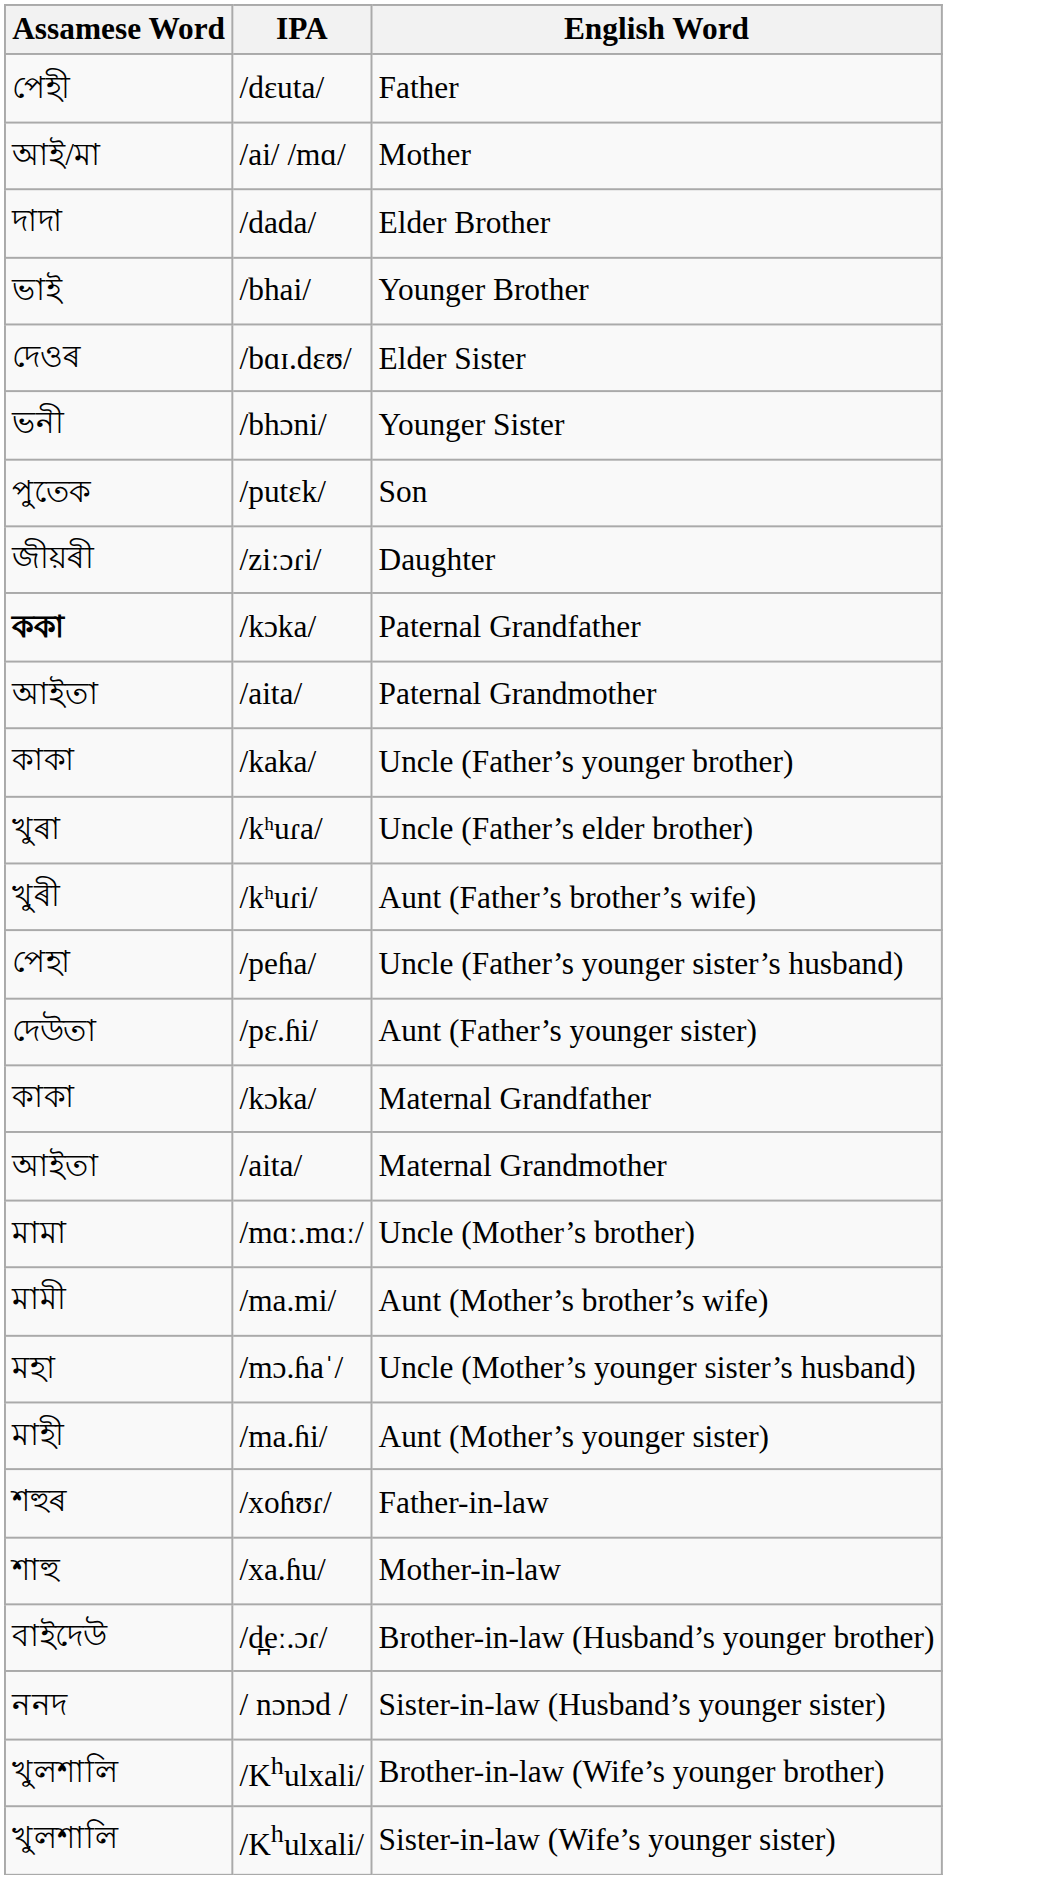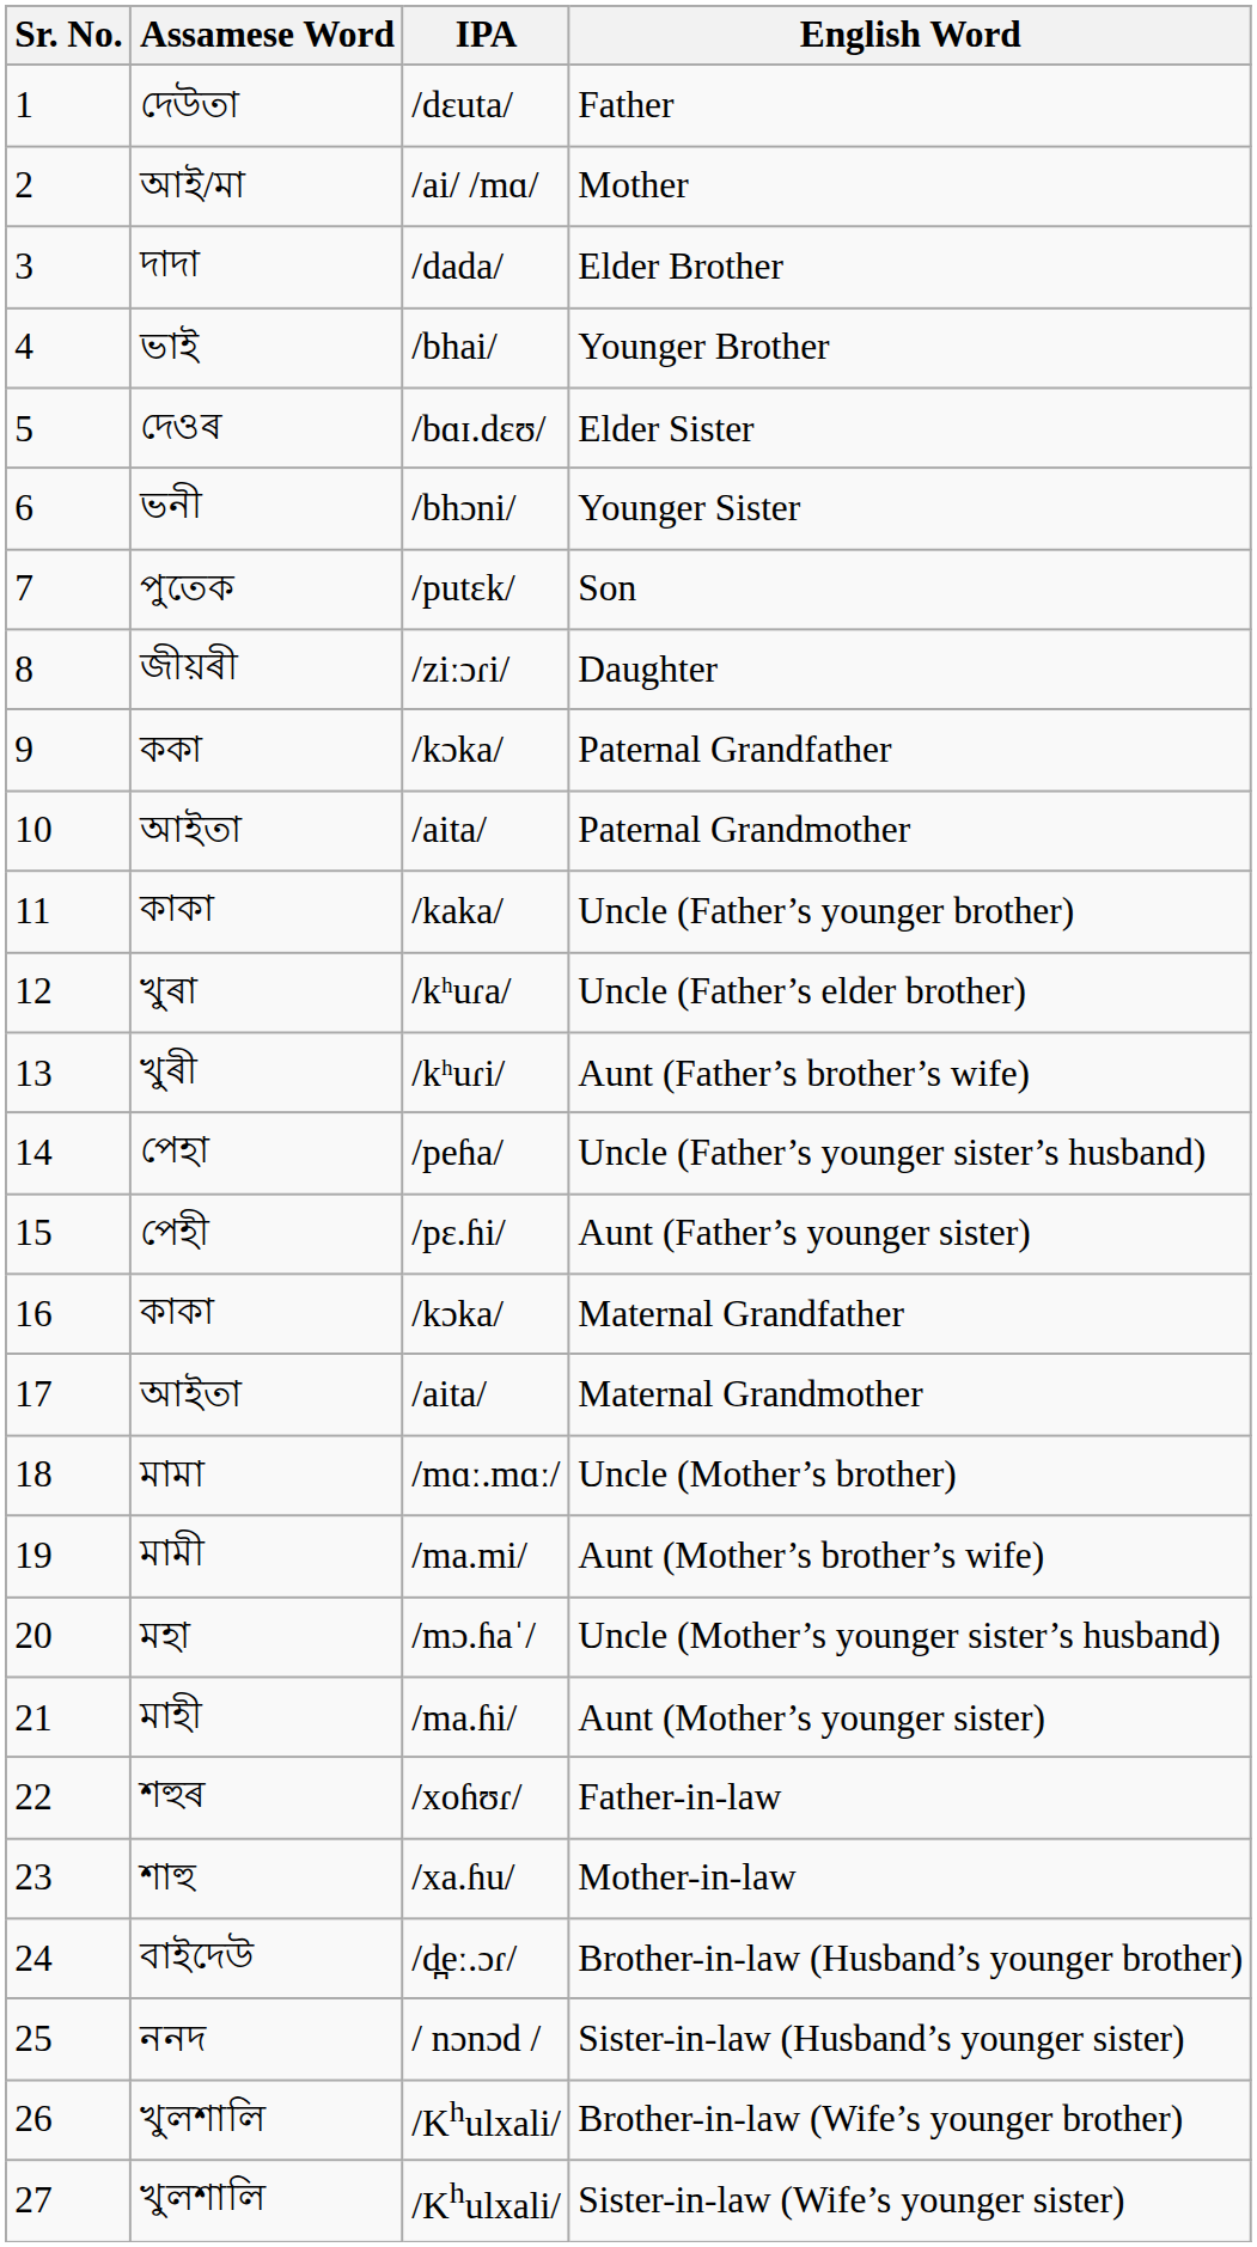+ column: Sr. No. | 1 | 2 | 3 | 4 | 5 | 6 | 7 | 8 | 9 | 10 | 11 | 12 | 13 | 14 | 15 | 16 | 17 | 18 | 19 | 20 | 21 | 22 | 23 | 24 | 25 | 26 | 27
Father | Assamese Word: পেহী -> দেউতা
Paternal Grandfather | Assamese Word: bold -> normal
Aunt (Father’s younger sister) | Assamese Word: দেউতা -> পেহী
